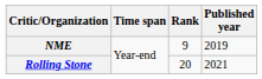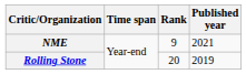NME | Published year: 2019 -> 2021
Rolling Stone | Published year: 2021 -> 2019
